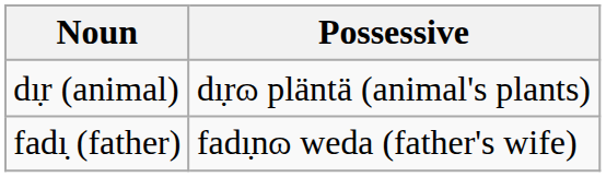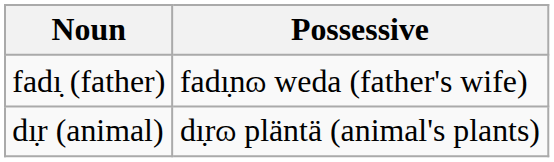rows swapped: dı̣r (animal) <-> fadı̣ (father)
